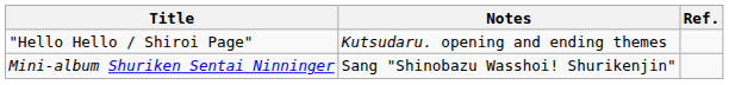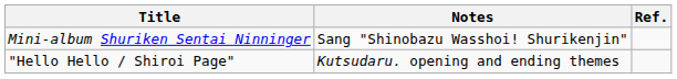rows swapped: "Hello Hello / Shiroi Page" <-> Mini-album Shuriken Sentai Ninninger
